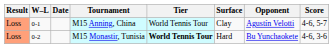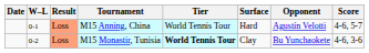columns swapped: Result <-> Date
M15 Anning, China | Surface: Clay -> Hard
M15 Monastir, Tunisia | Surface: Hard -> Clay
